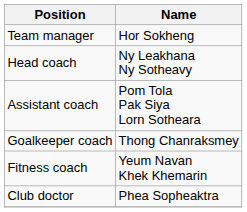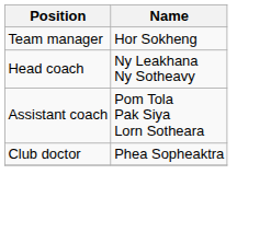- row: Goalkeeper coach | Thong Chanraksmey
- row: Fitness coach | Yeum Navan Khek Khemarin
